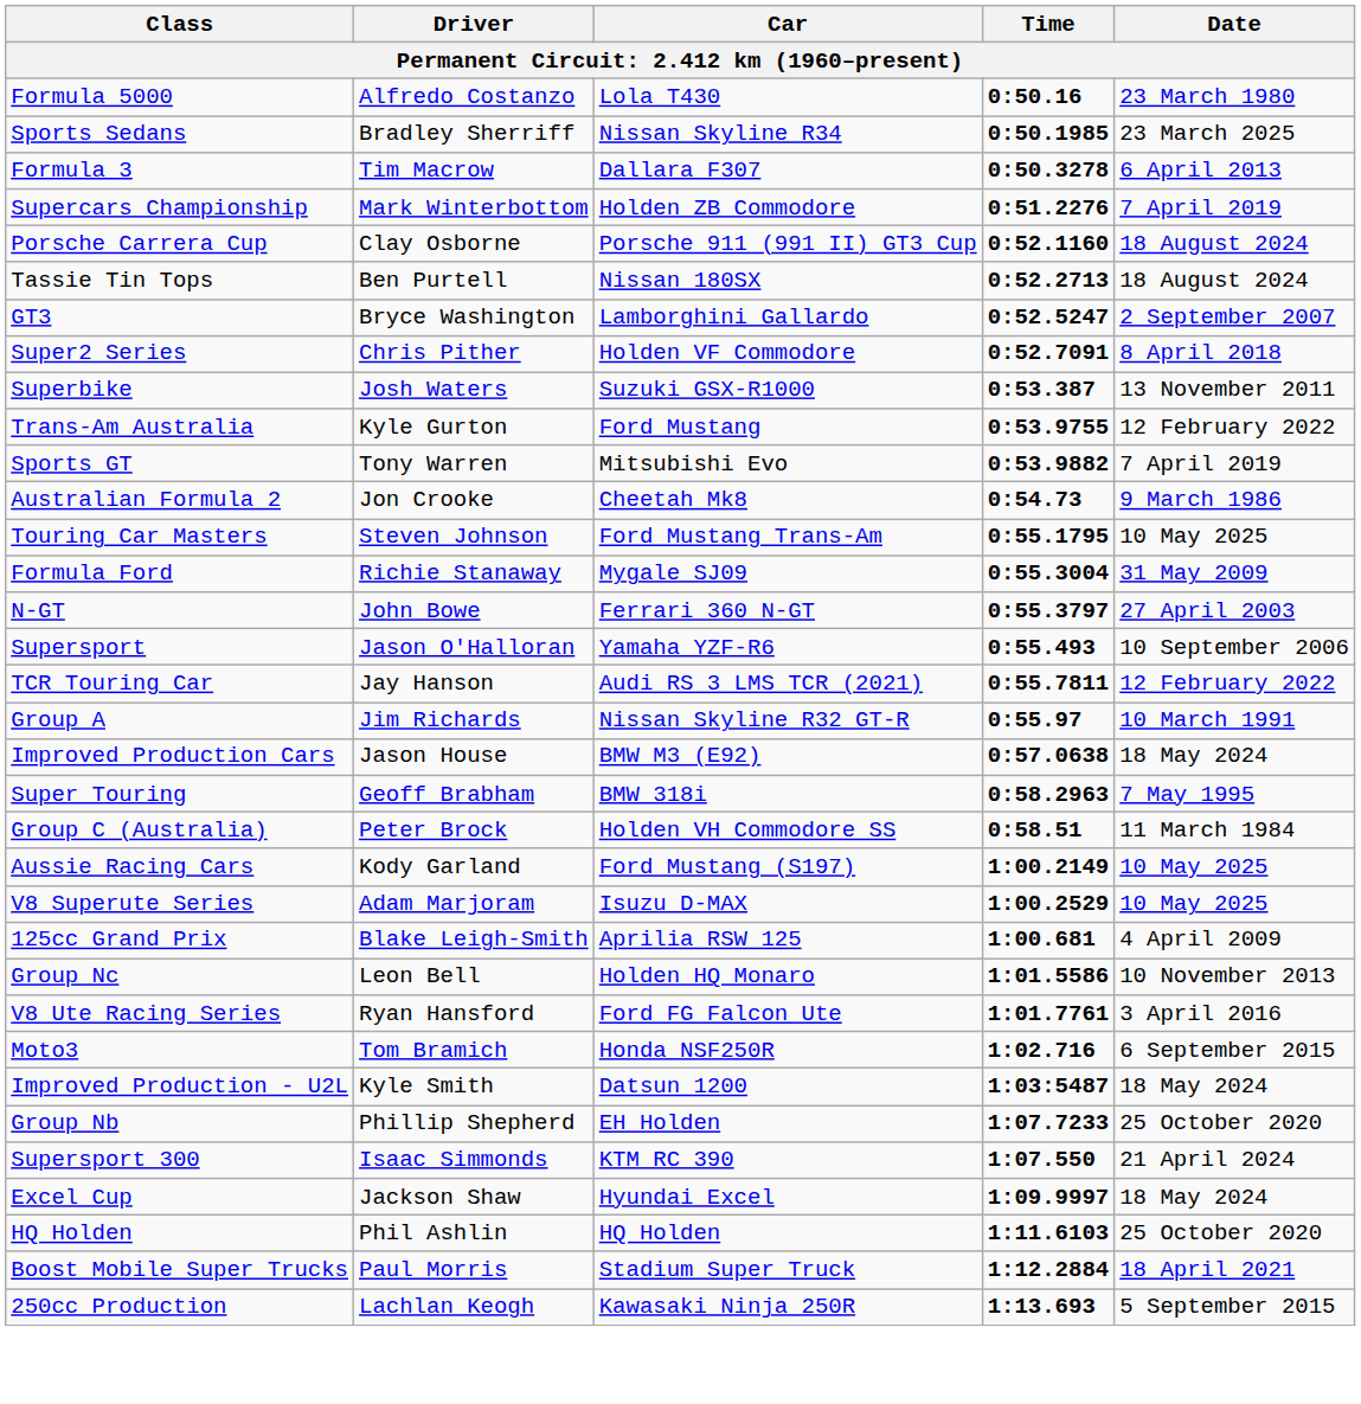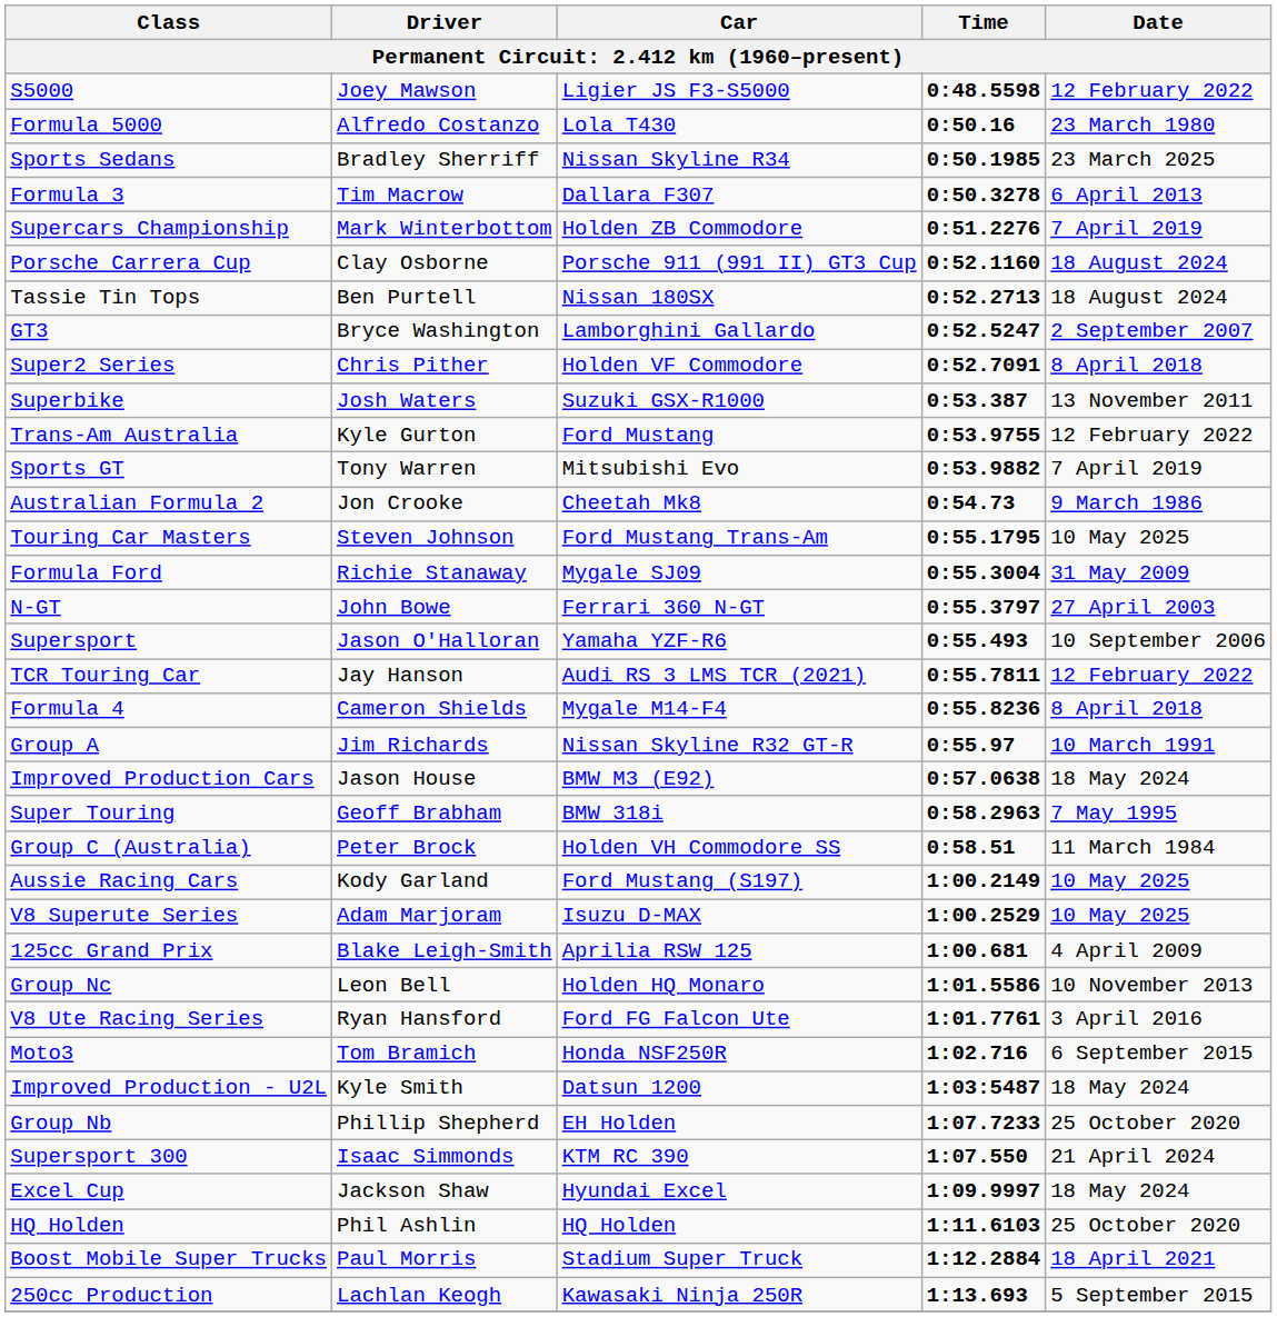+ row: S5000 | Joey Mawson | Ligier JS F3-S5000 | 0:48.5598 | 12 February 2022
+ row: Formula 4 | Cameron Shields | Mygale M14-F4 | 0:55.8236 | 8 April 2018
